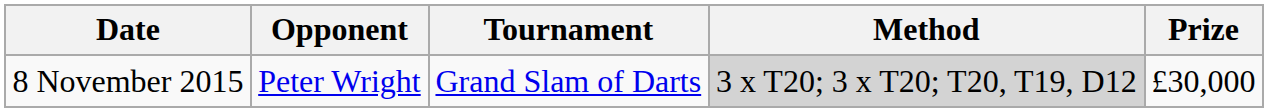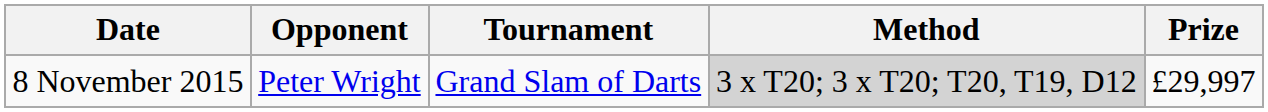8 November 2015 | Prize: £30,000 -> £29,997
